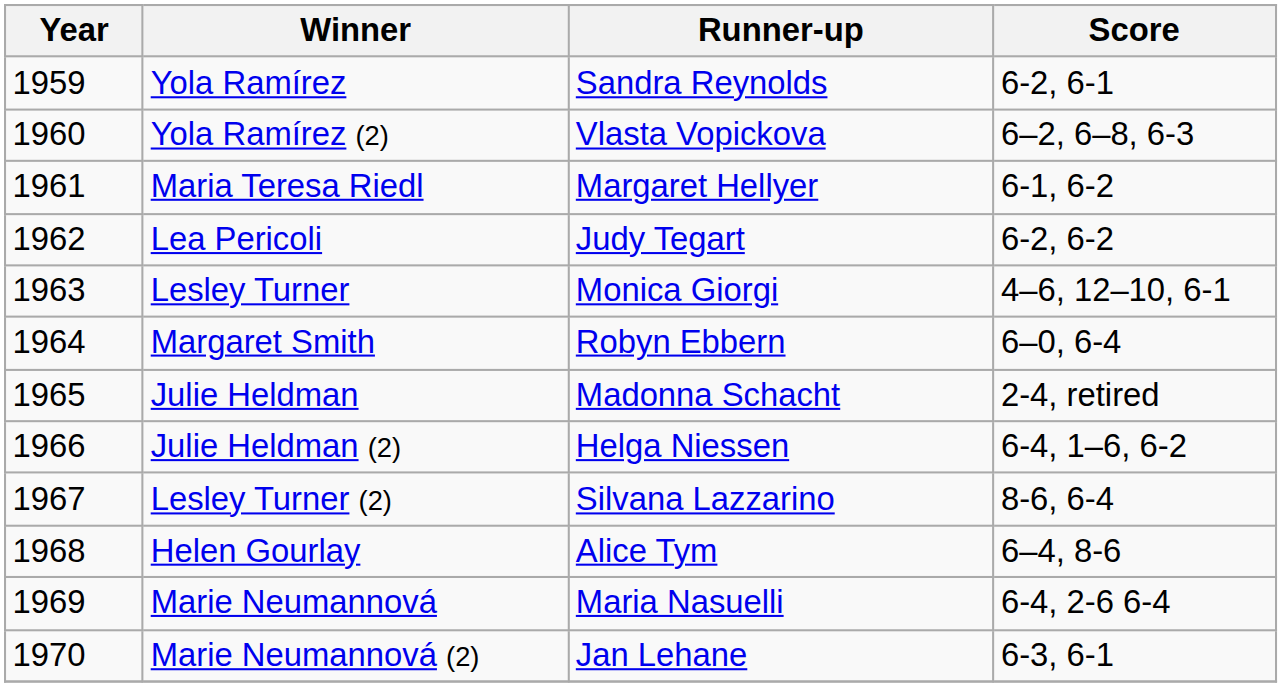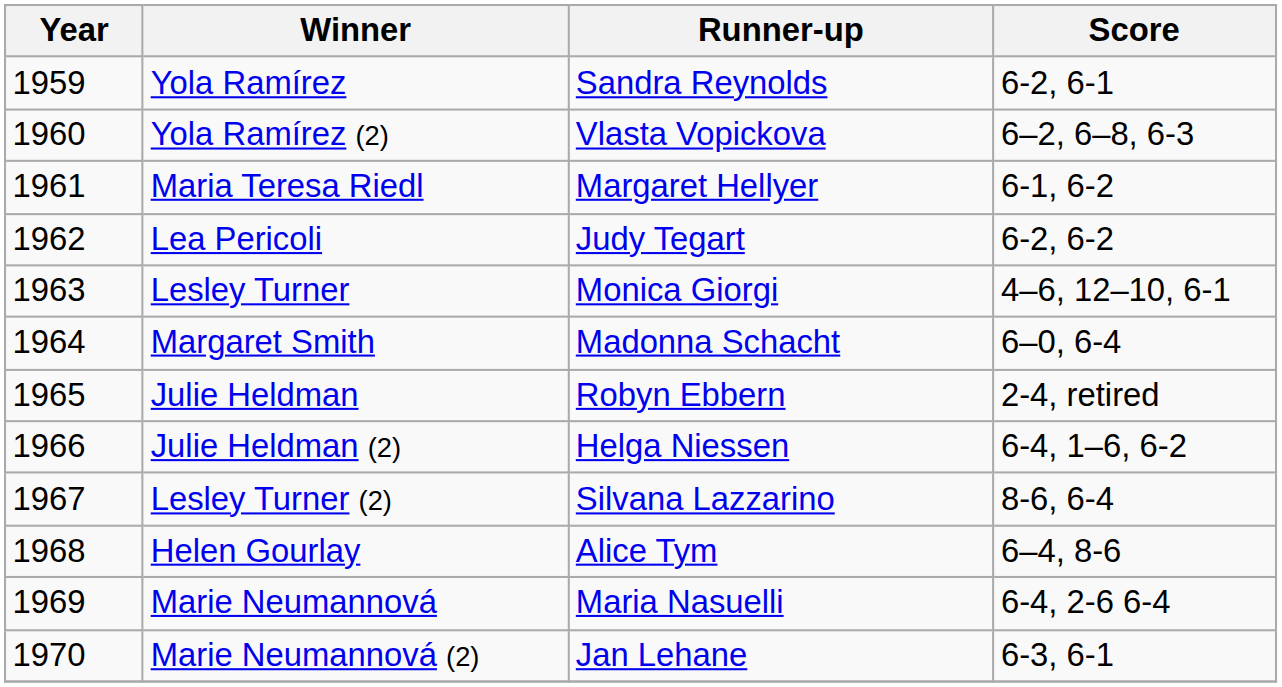Margaret Smith | Runner-up: Robyn Ebbern -> Madonna Schacht
Julie Heldman | Runner-up: Madonna Schacht -> Robyn Ebbern
